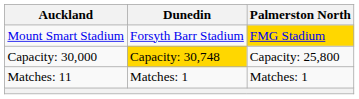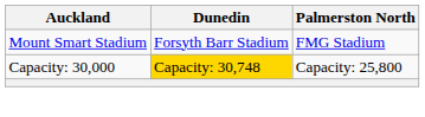Mount Smart Stadium | Palmerston North: gold background -> no background
- row: Matches: 11 | Matches: 1 | Matches: 1
